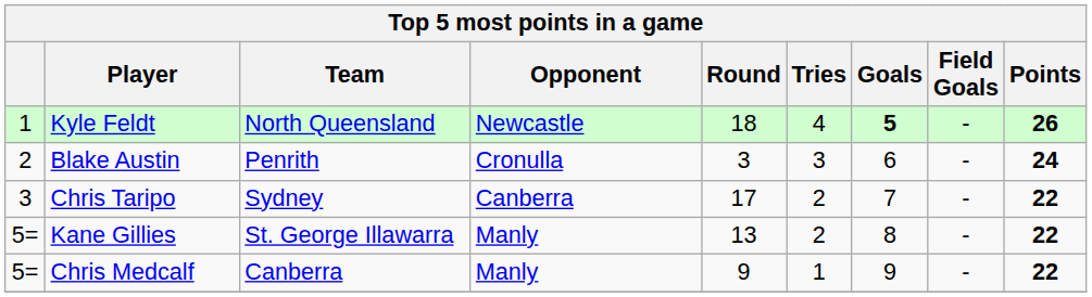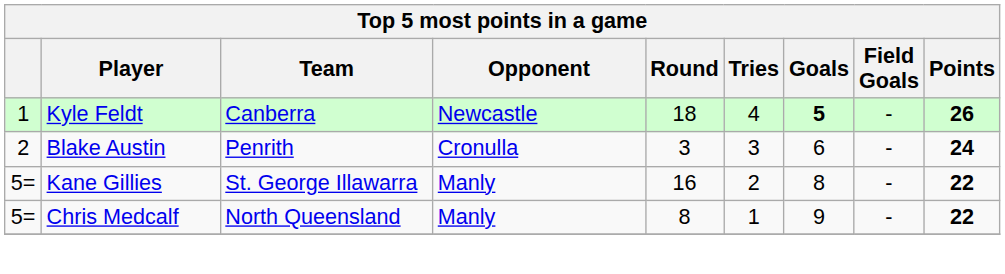Kyle Feldt | Team: North Queensland -> Canberra
- row: 3 | Chris Taripo | Sydney | Canberra | 17 | 2 | 7 | - | 22
Kane Gillies | Round: 13 -> 16
Chris Medcalf | Team: Canberra -> North Queensland
Chris Medcalf | Round: 9 -> 8
